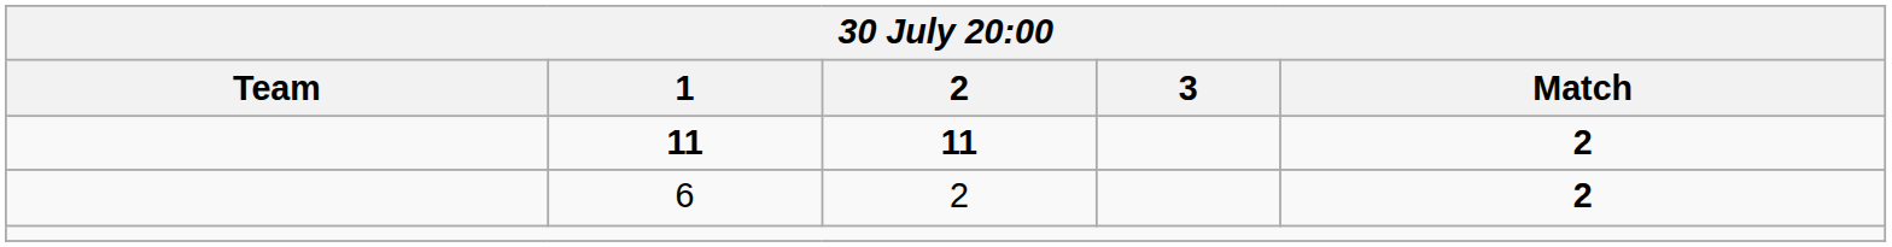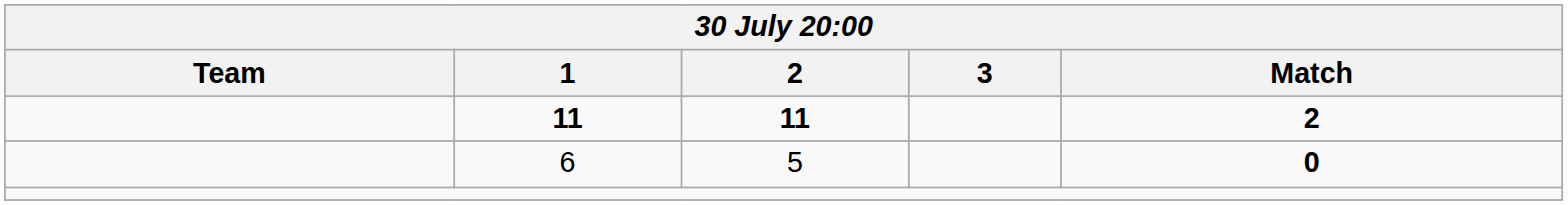6 | 2: 2 -> 5
6 | Match: 2 -> 0
